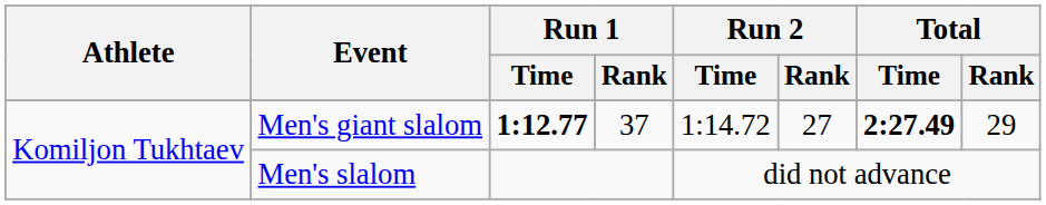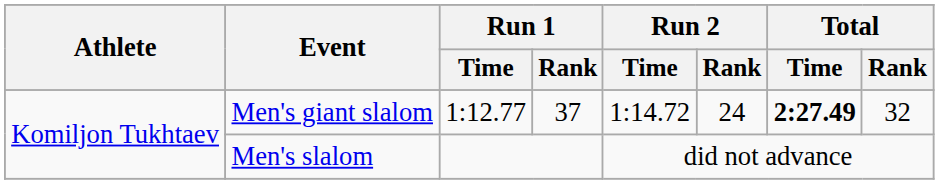Men's giant slalom | Run 1 / Time: bold -> normal
Men's giant slalom | Run 2 / Rank: 27 -> 24
Men's giant slalom | Total / Rank: 29 -> 32
